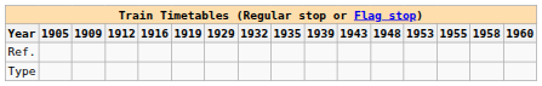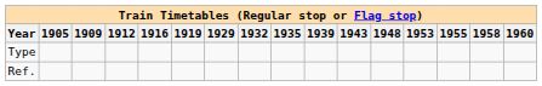rows swapped: Ref. <-> Type
